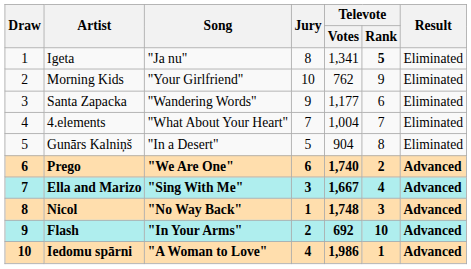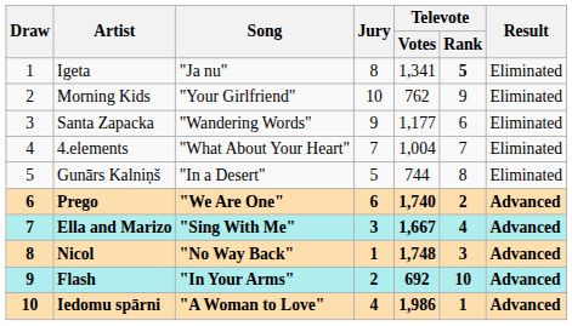Gunārs Kalniņš | Televote / Votes: 904 -> 744
